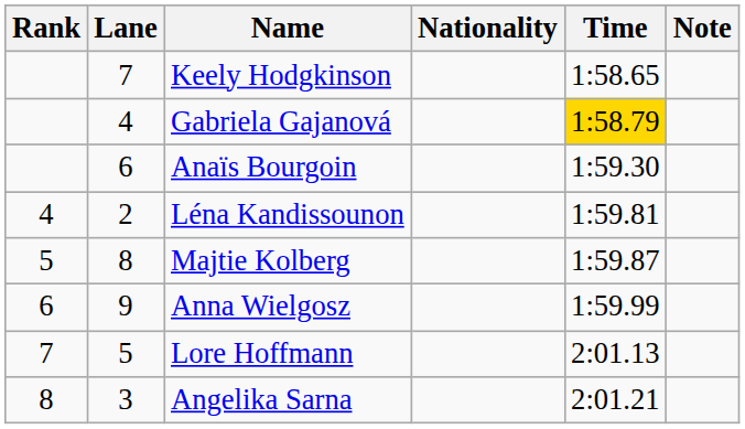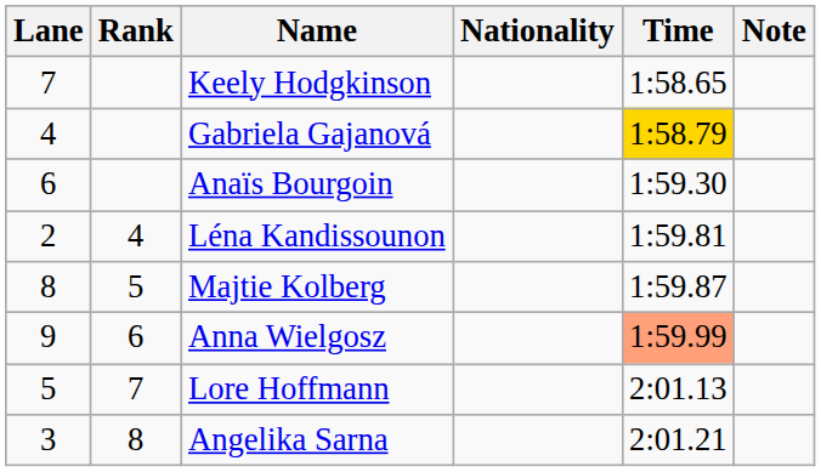columns swapped: Rank <-> Lane
Anna Wielgosz | Time: no background -> lightsalmon background
